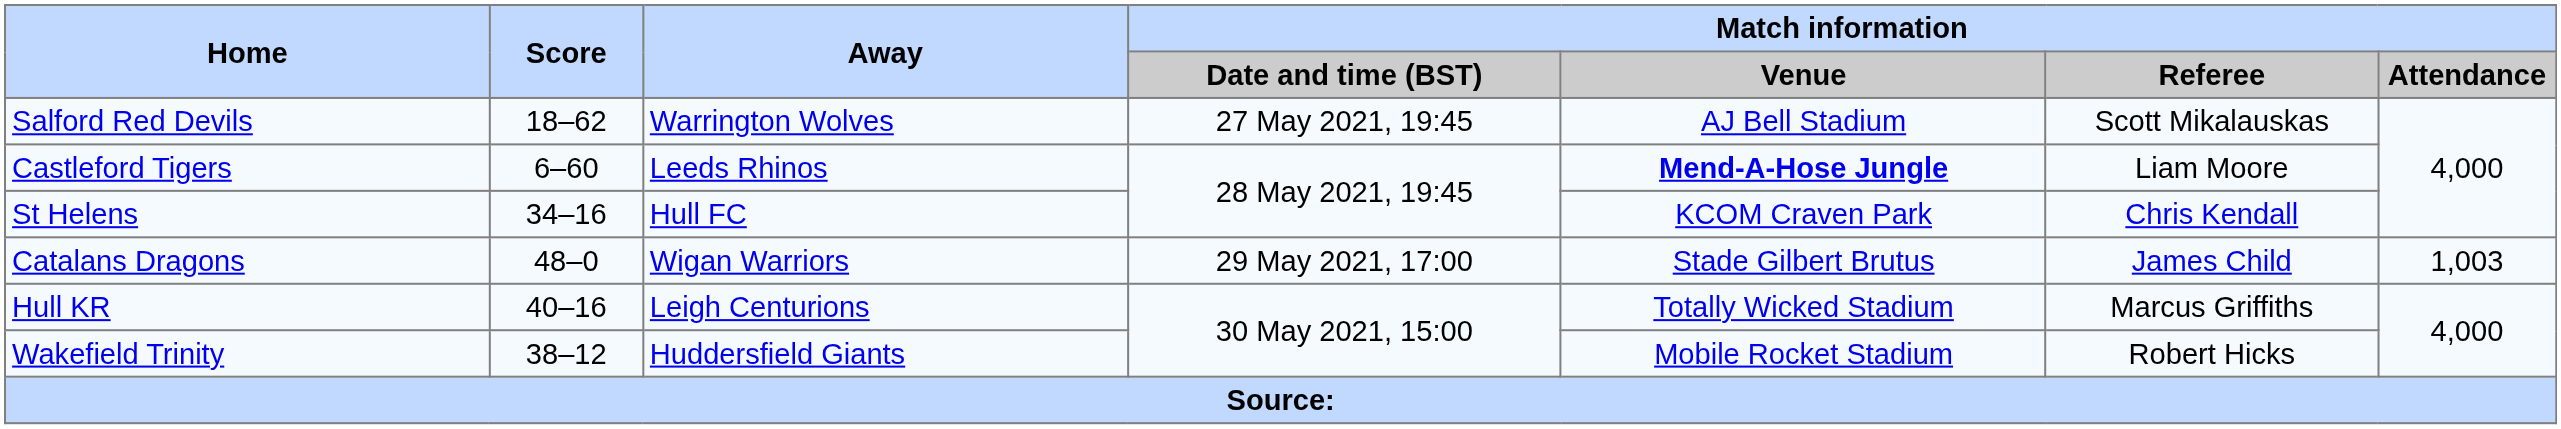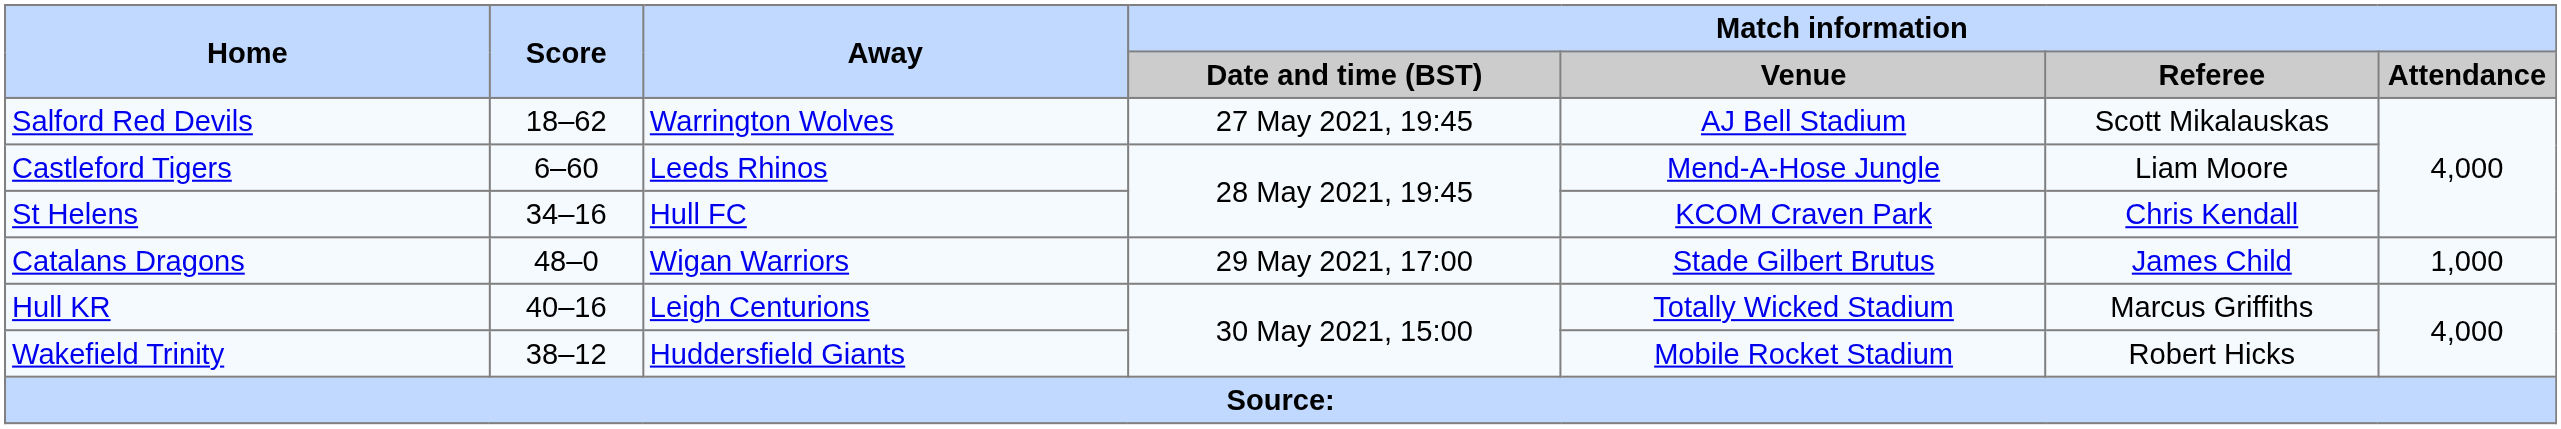Castleford Tigers | Match information / Venue: bold -> normal
Catalans Dragons | Match information / Attendance: 1,003 -> 1,000
